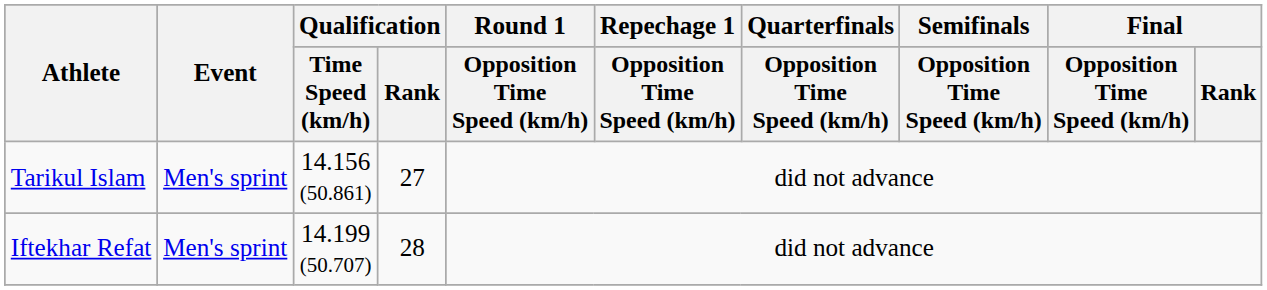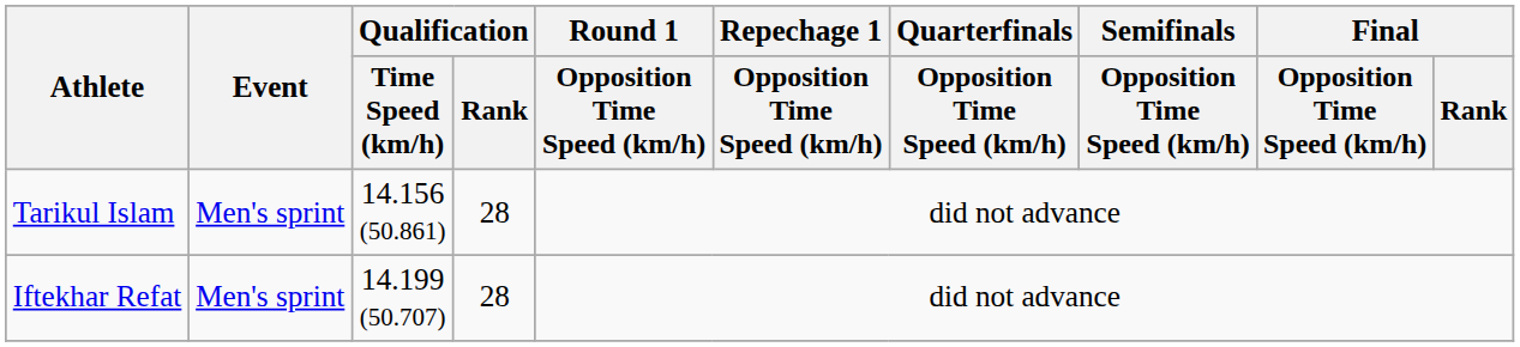Tarikul Islam | Qualification / Rank: 27 -> 28
